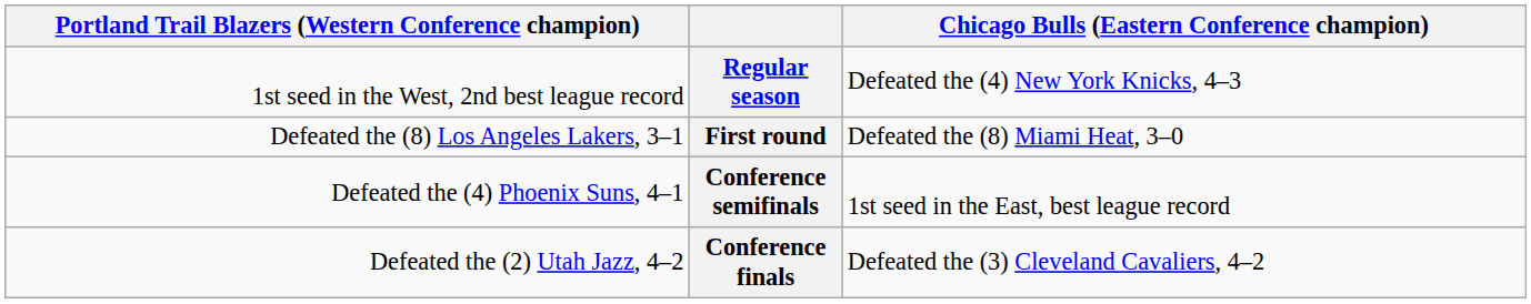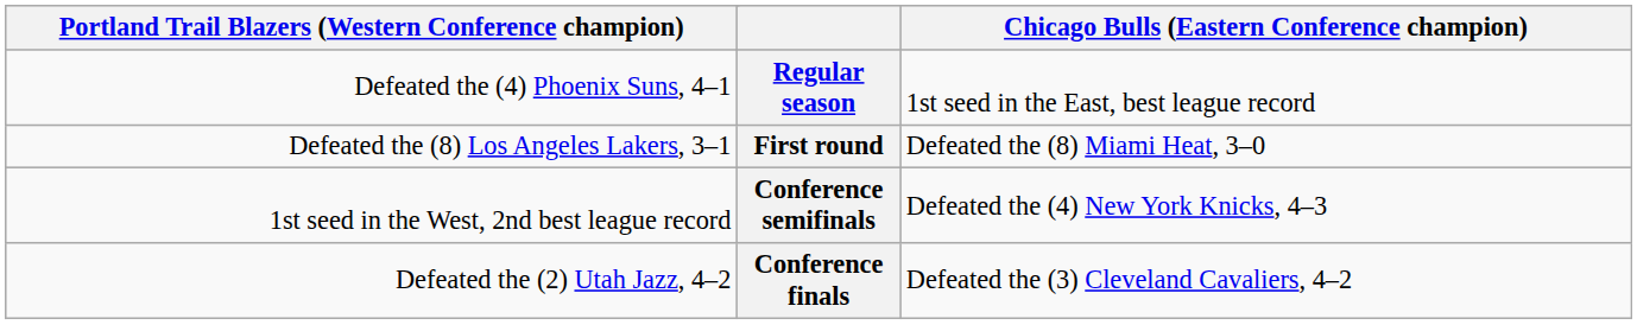Regular season | column 1: 1st seed in the West, 2nd best league record -> Defeated the (4) Phoenix Suns, 4–1
Regular season | column 4: Defeated the (4) New York Knicks, 4–3 -> 1st seed in the East, best league record
Conference semifinals | column 1: Defeated the (4) Phoenix Suns, 4–1 -> 1st seed in the West, 2nd best league record
Conference semifinals | column 4: 1st seed in the East, best league record -> Defeated the (4) New York Knicks, 4–3
